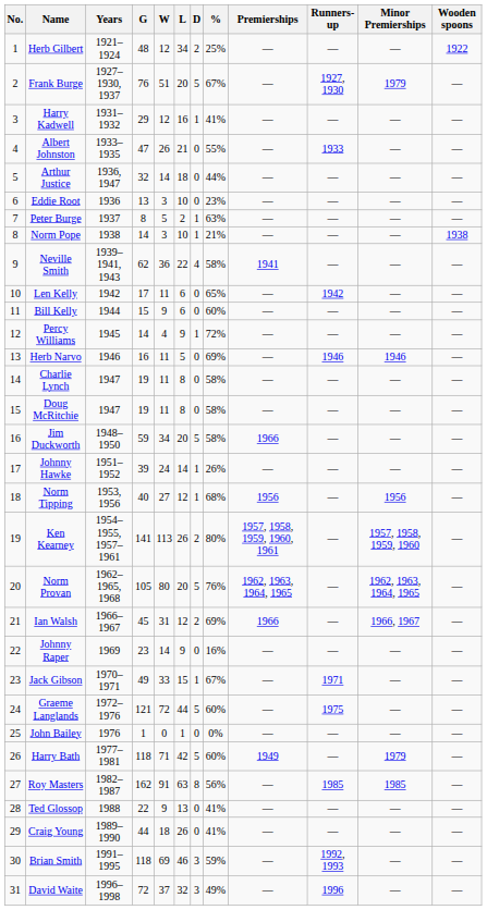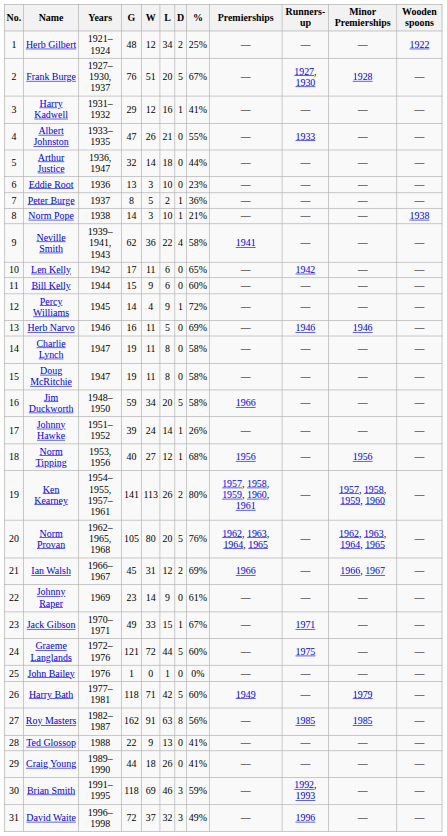Frank Burge | Minor Premierships: 1979 -> 1928
Peter Burge | %: 63% -> 36%
Johnny Raper | %: 16% -> 61%
